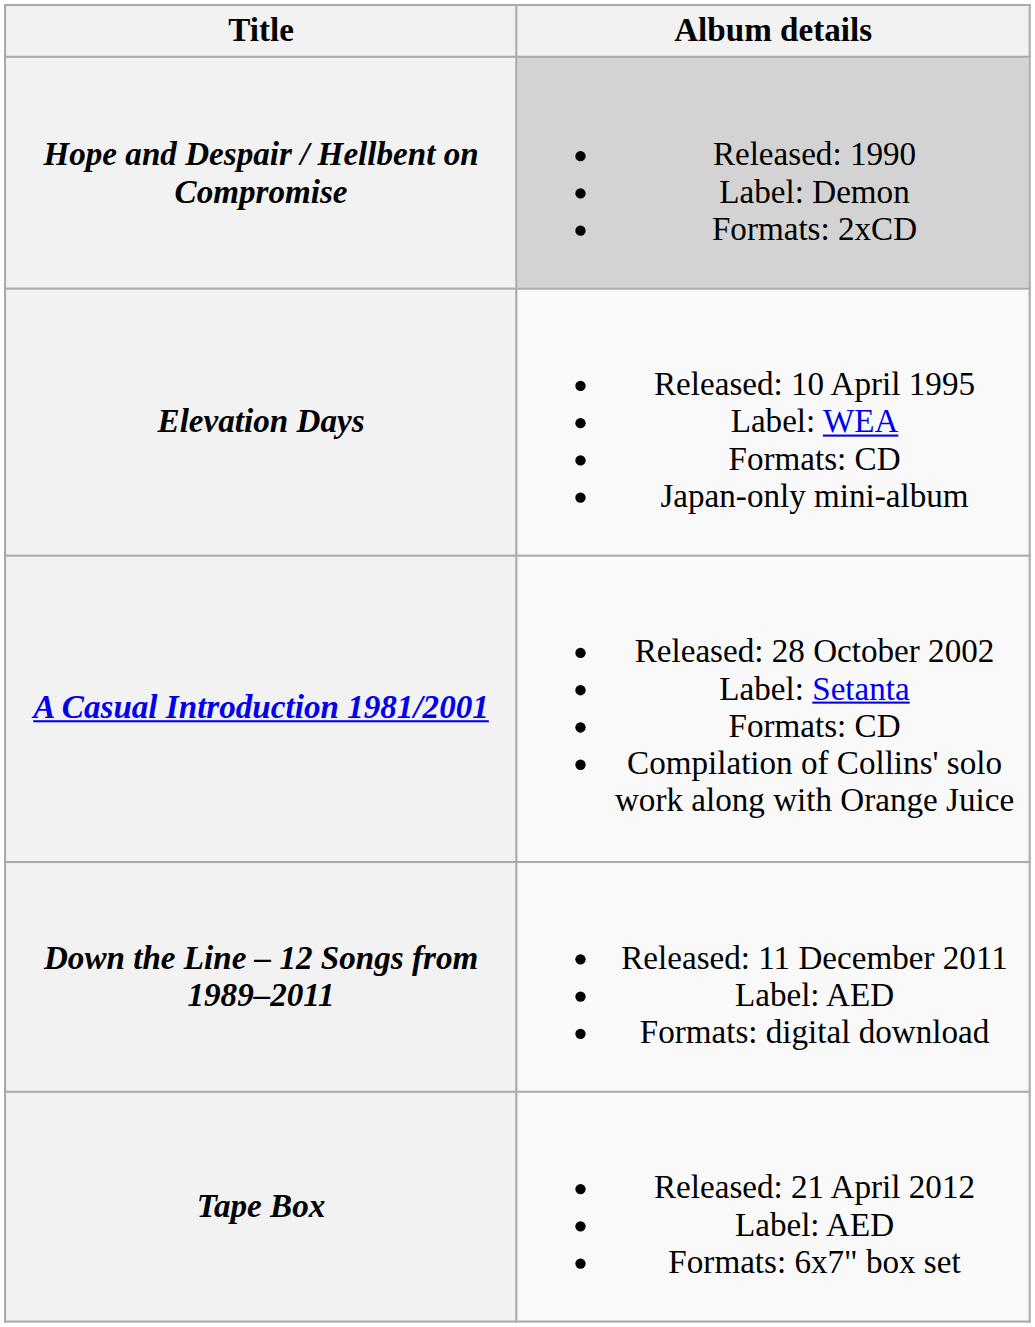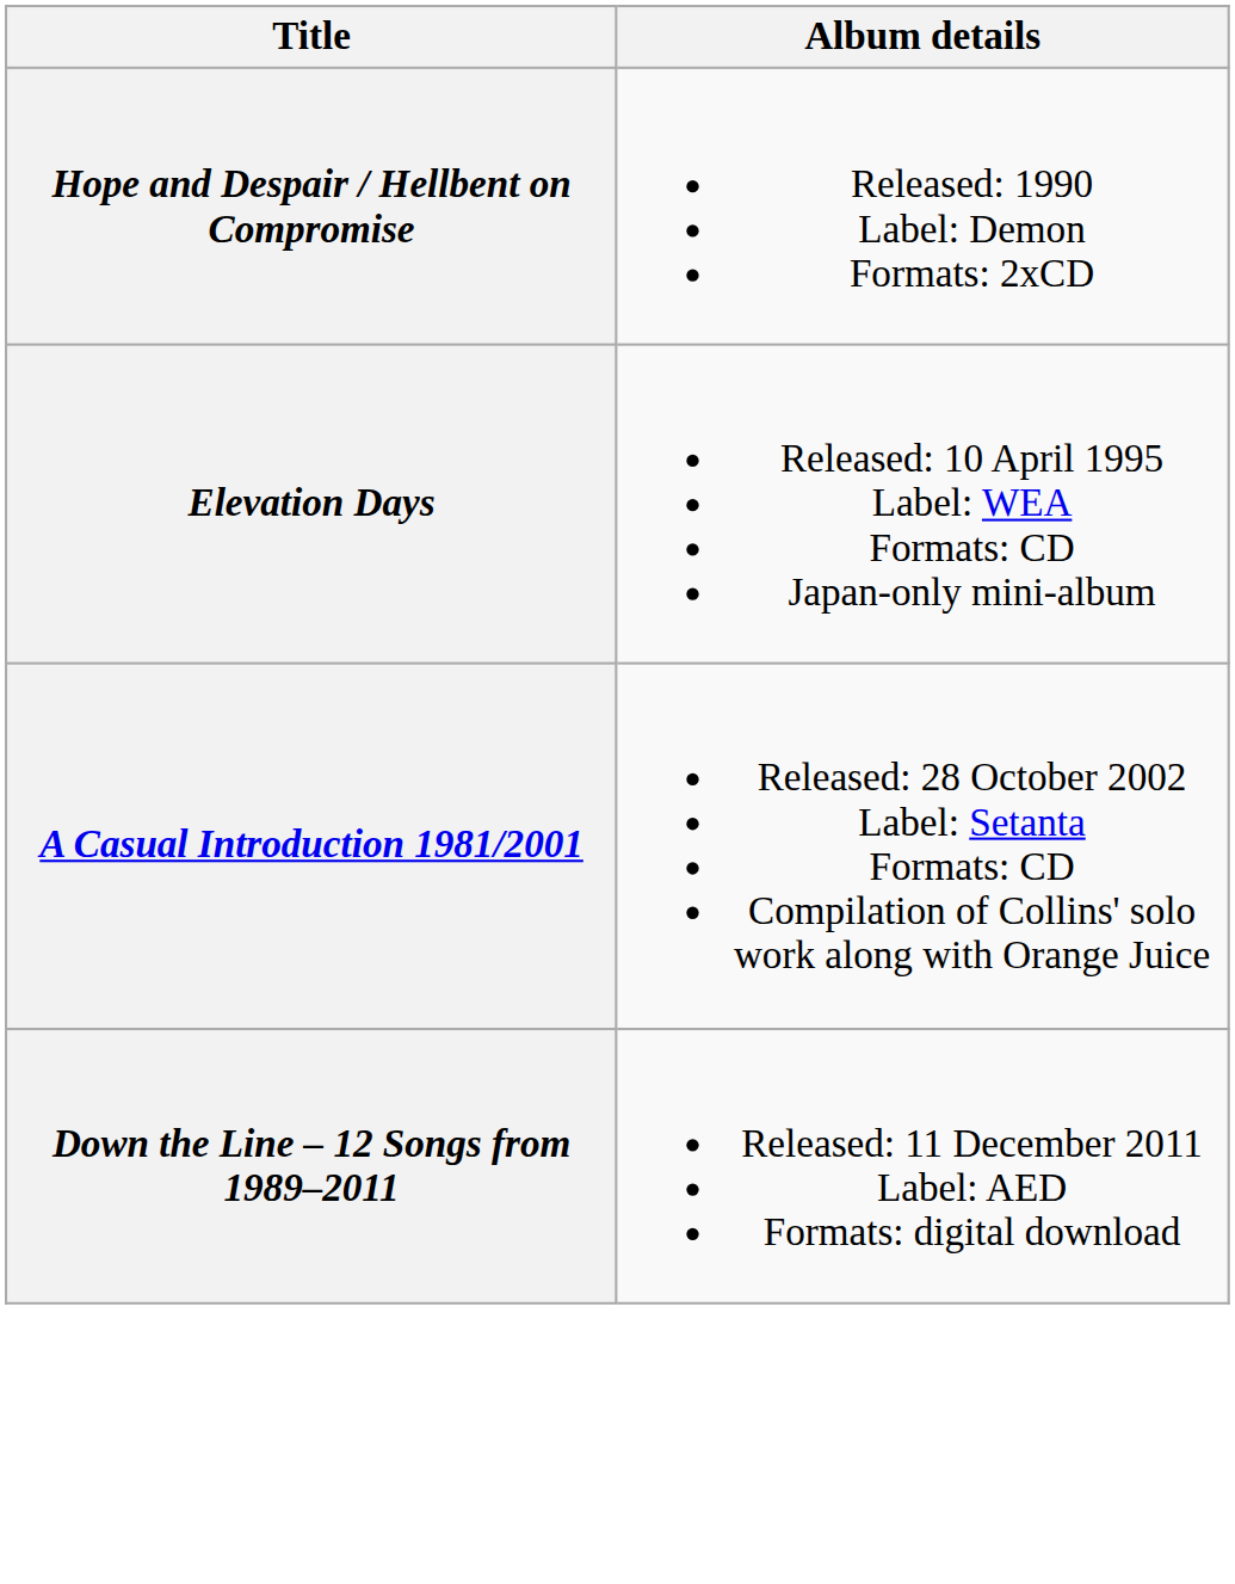Hope and Despair / Hellbent on Compromise | Album details: lightgrey background -> no background
- row: Tape Box | Released: 21 April 2012 Label: AED Formats: 6x7" box set
